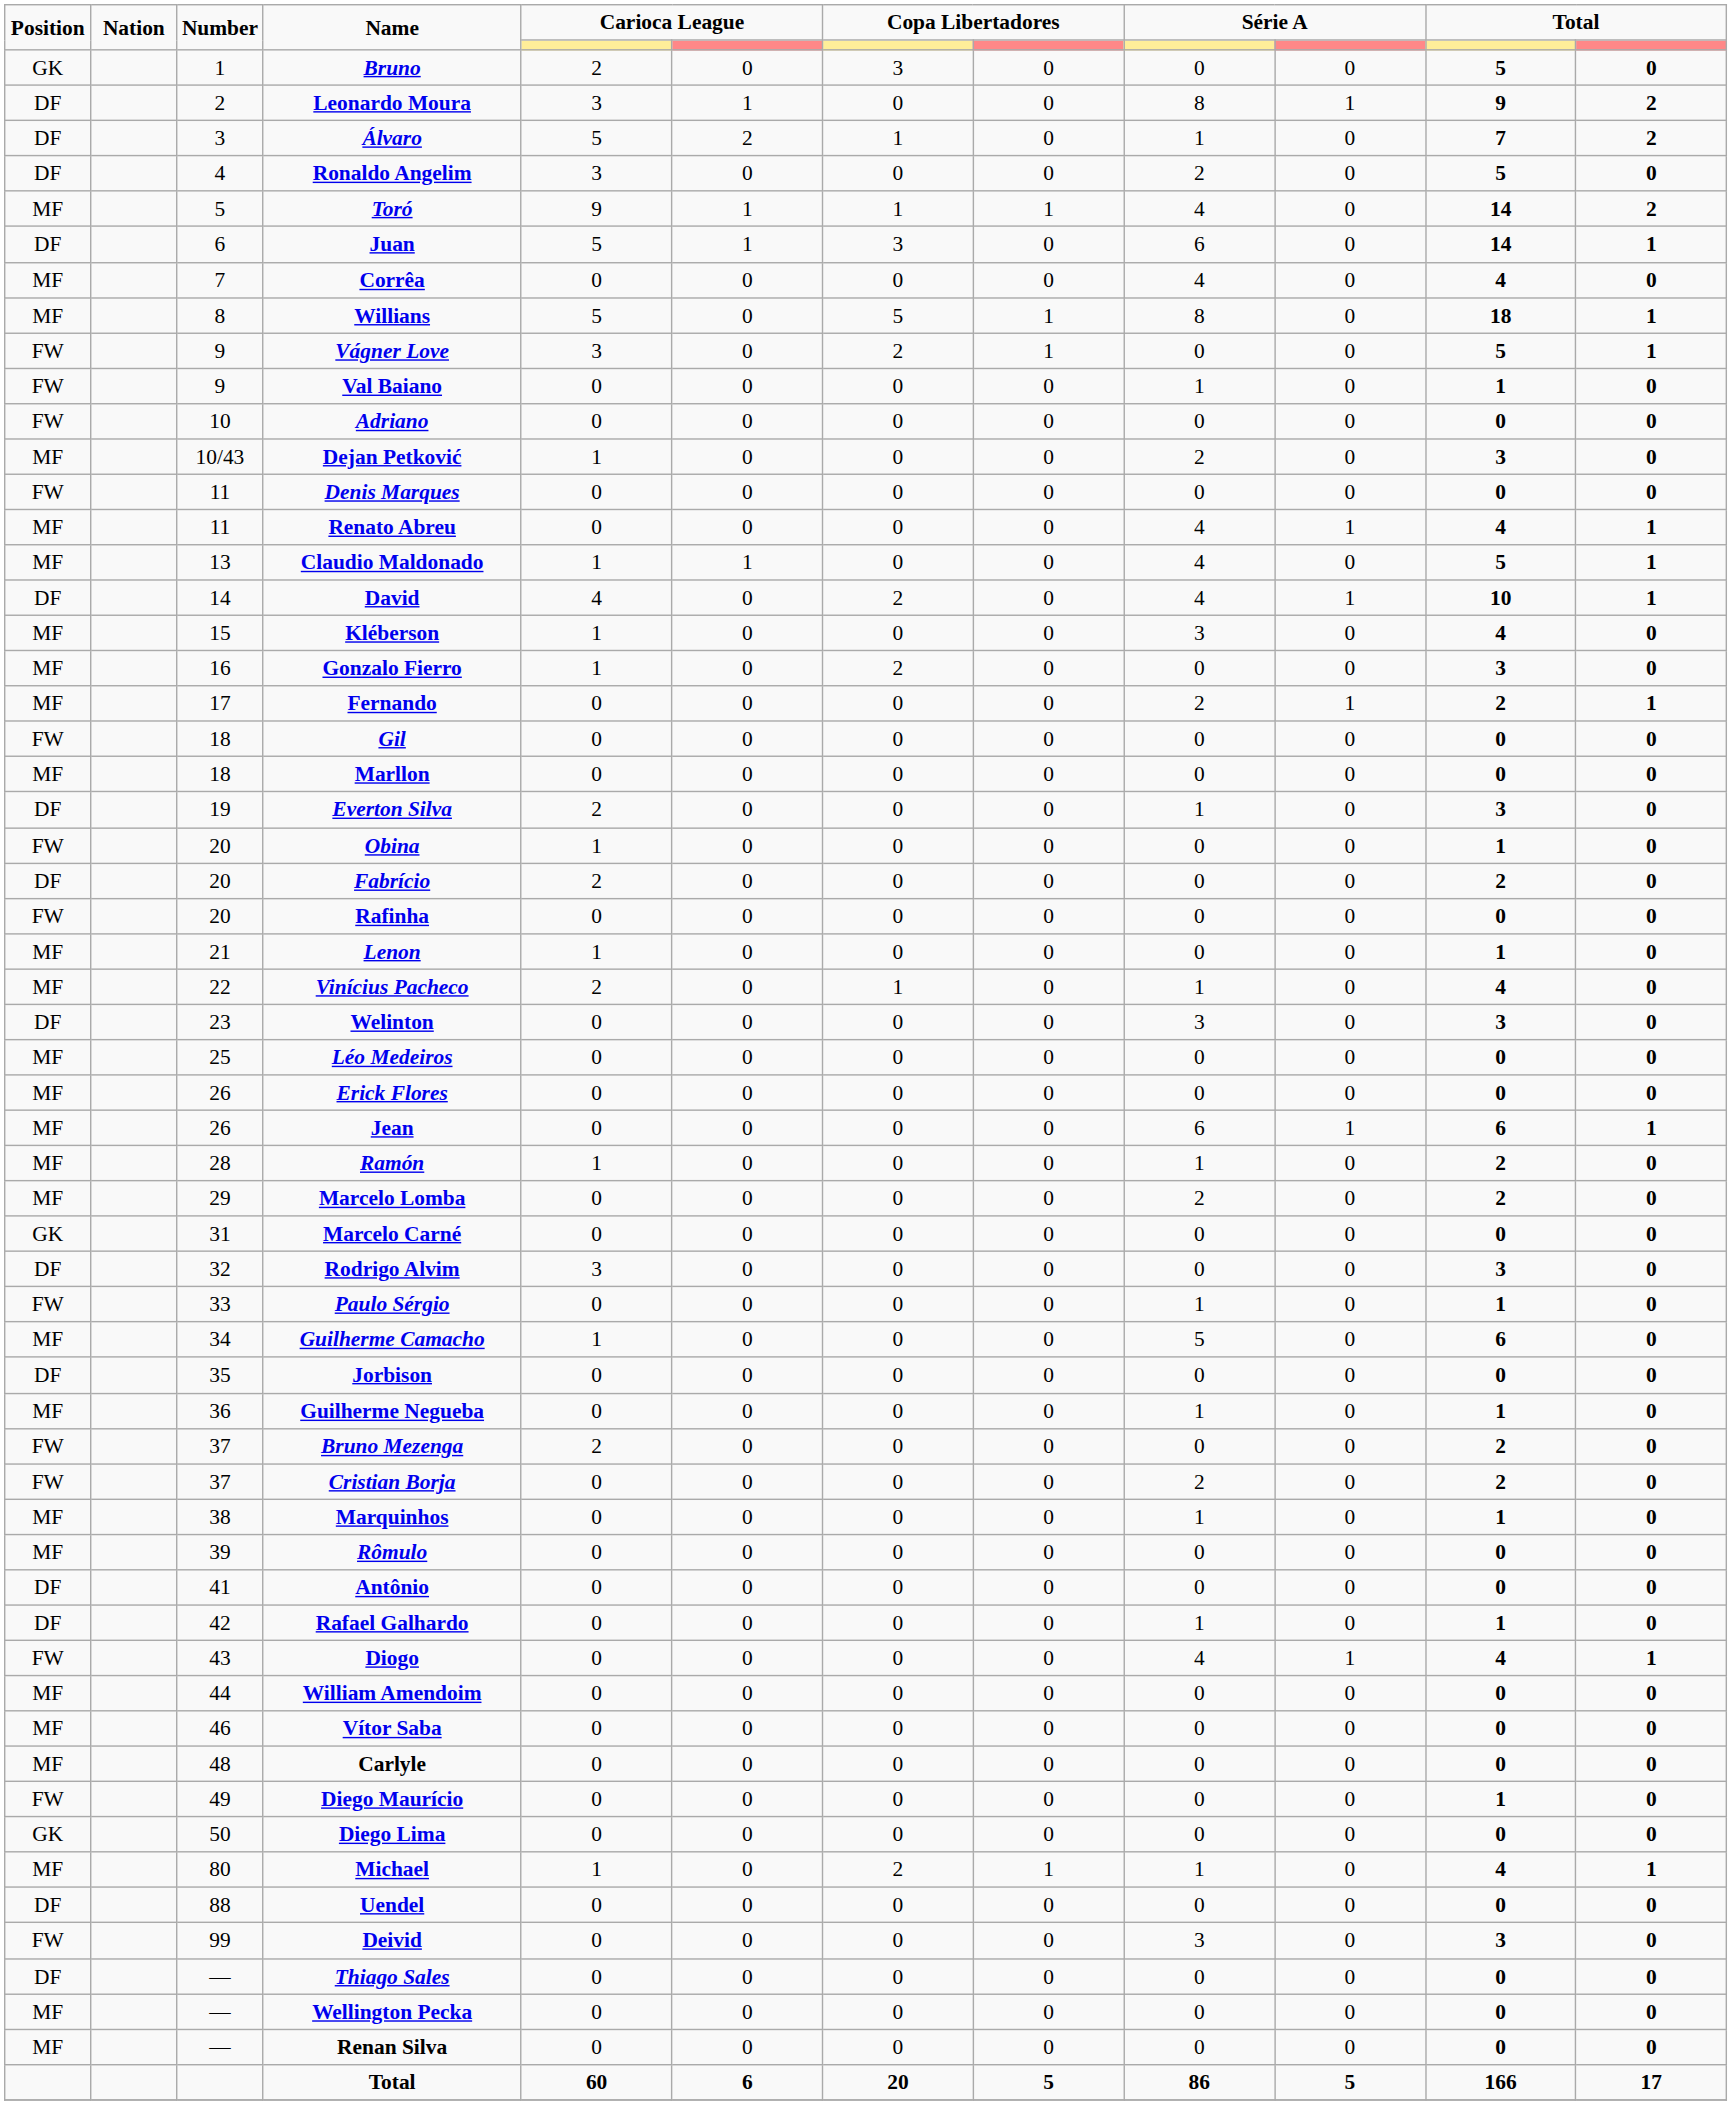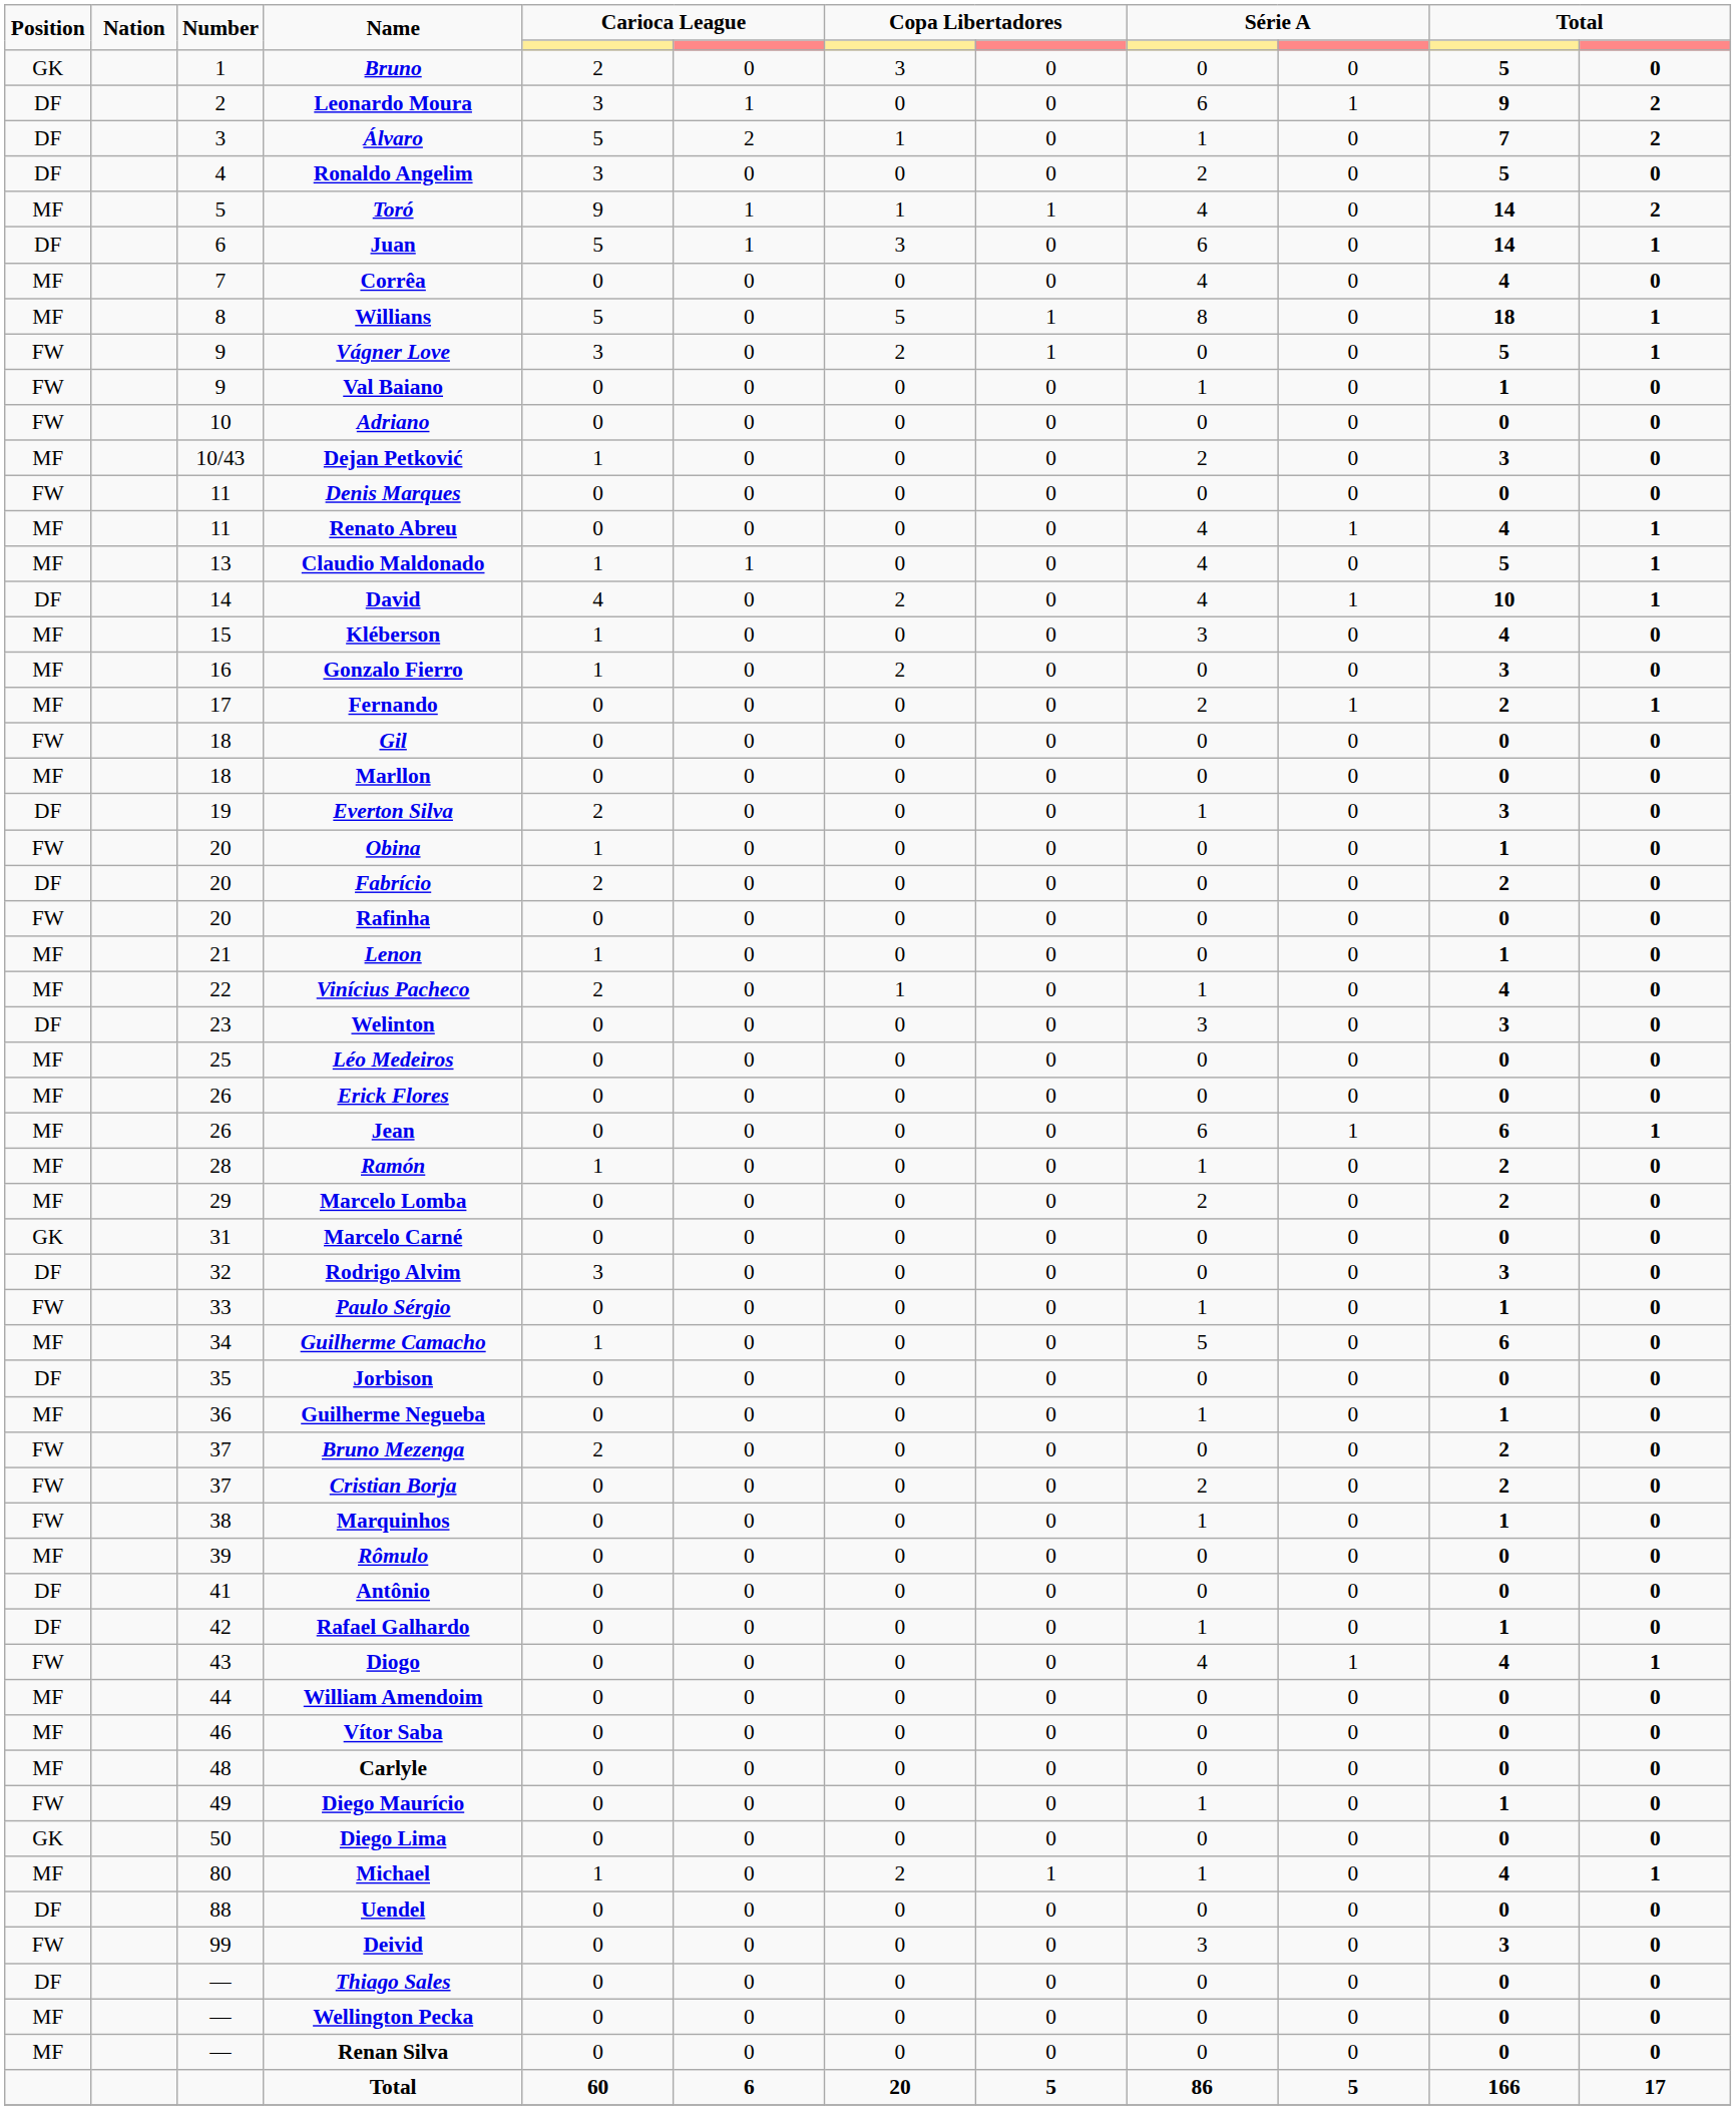Leonardo Moura | column 9: 8 -> 6
Marquinhos | Position: MF -> FW
Diego Maurício | column 9: 0 -> 1
